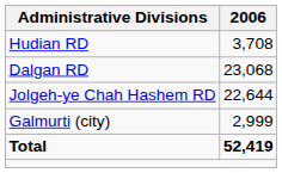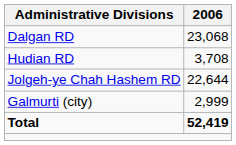rows swapped: Dalgan RD <-> Hudian RD
